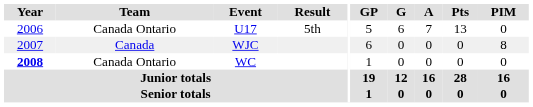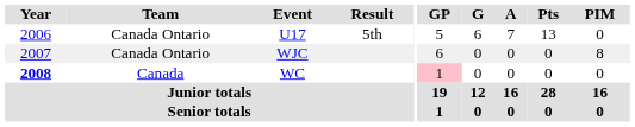WJC | Team: Canada -> Canada Ontario
WC | Team: Canada Ontario -> Canada
WC | GP: no background -> pink background
